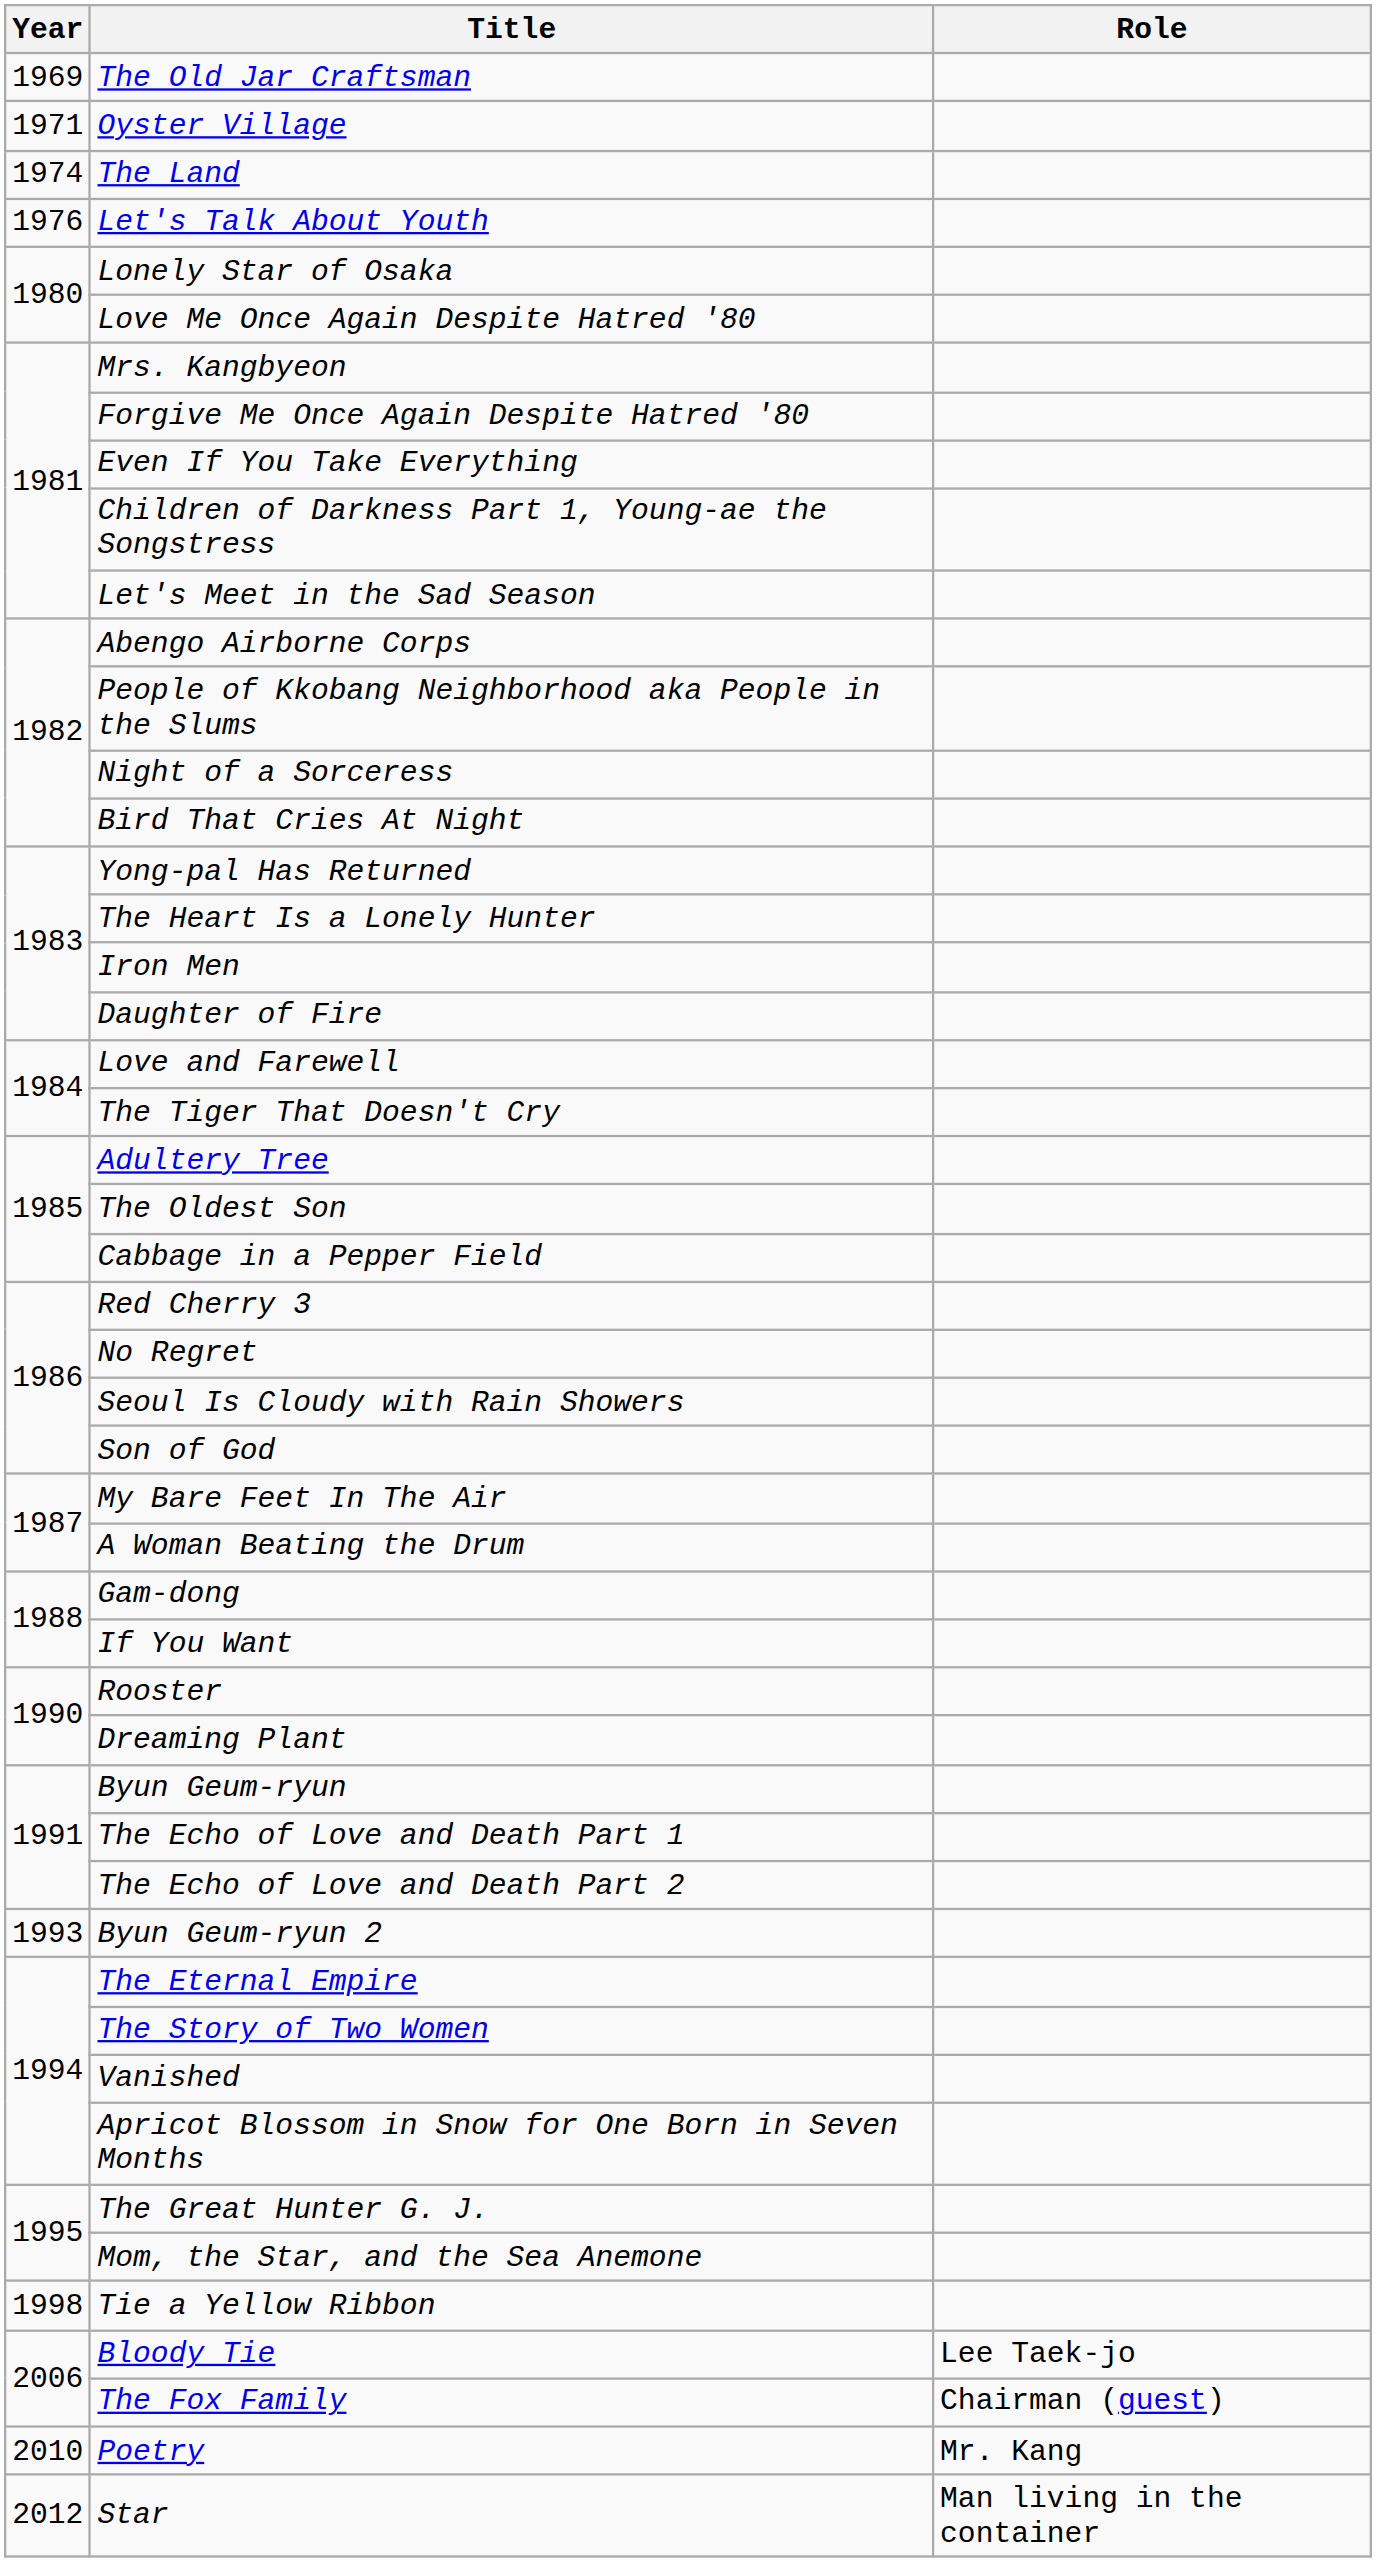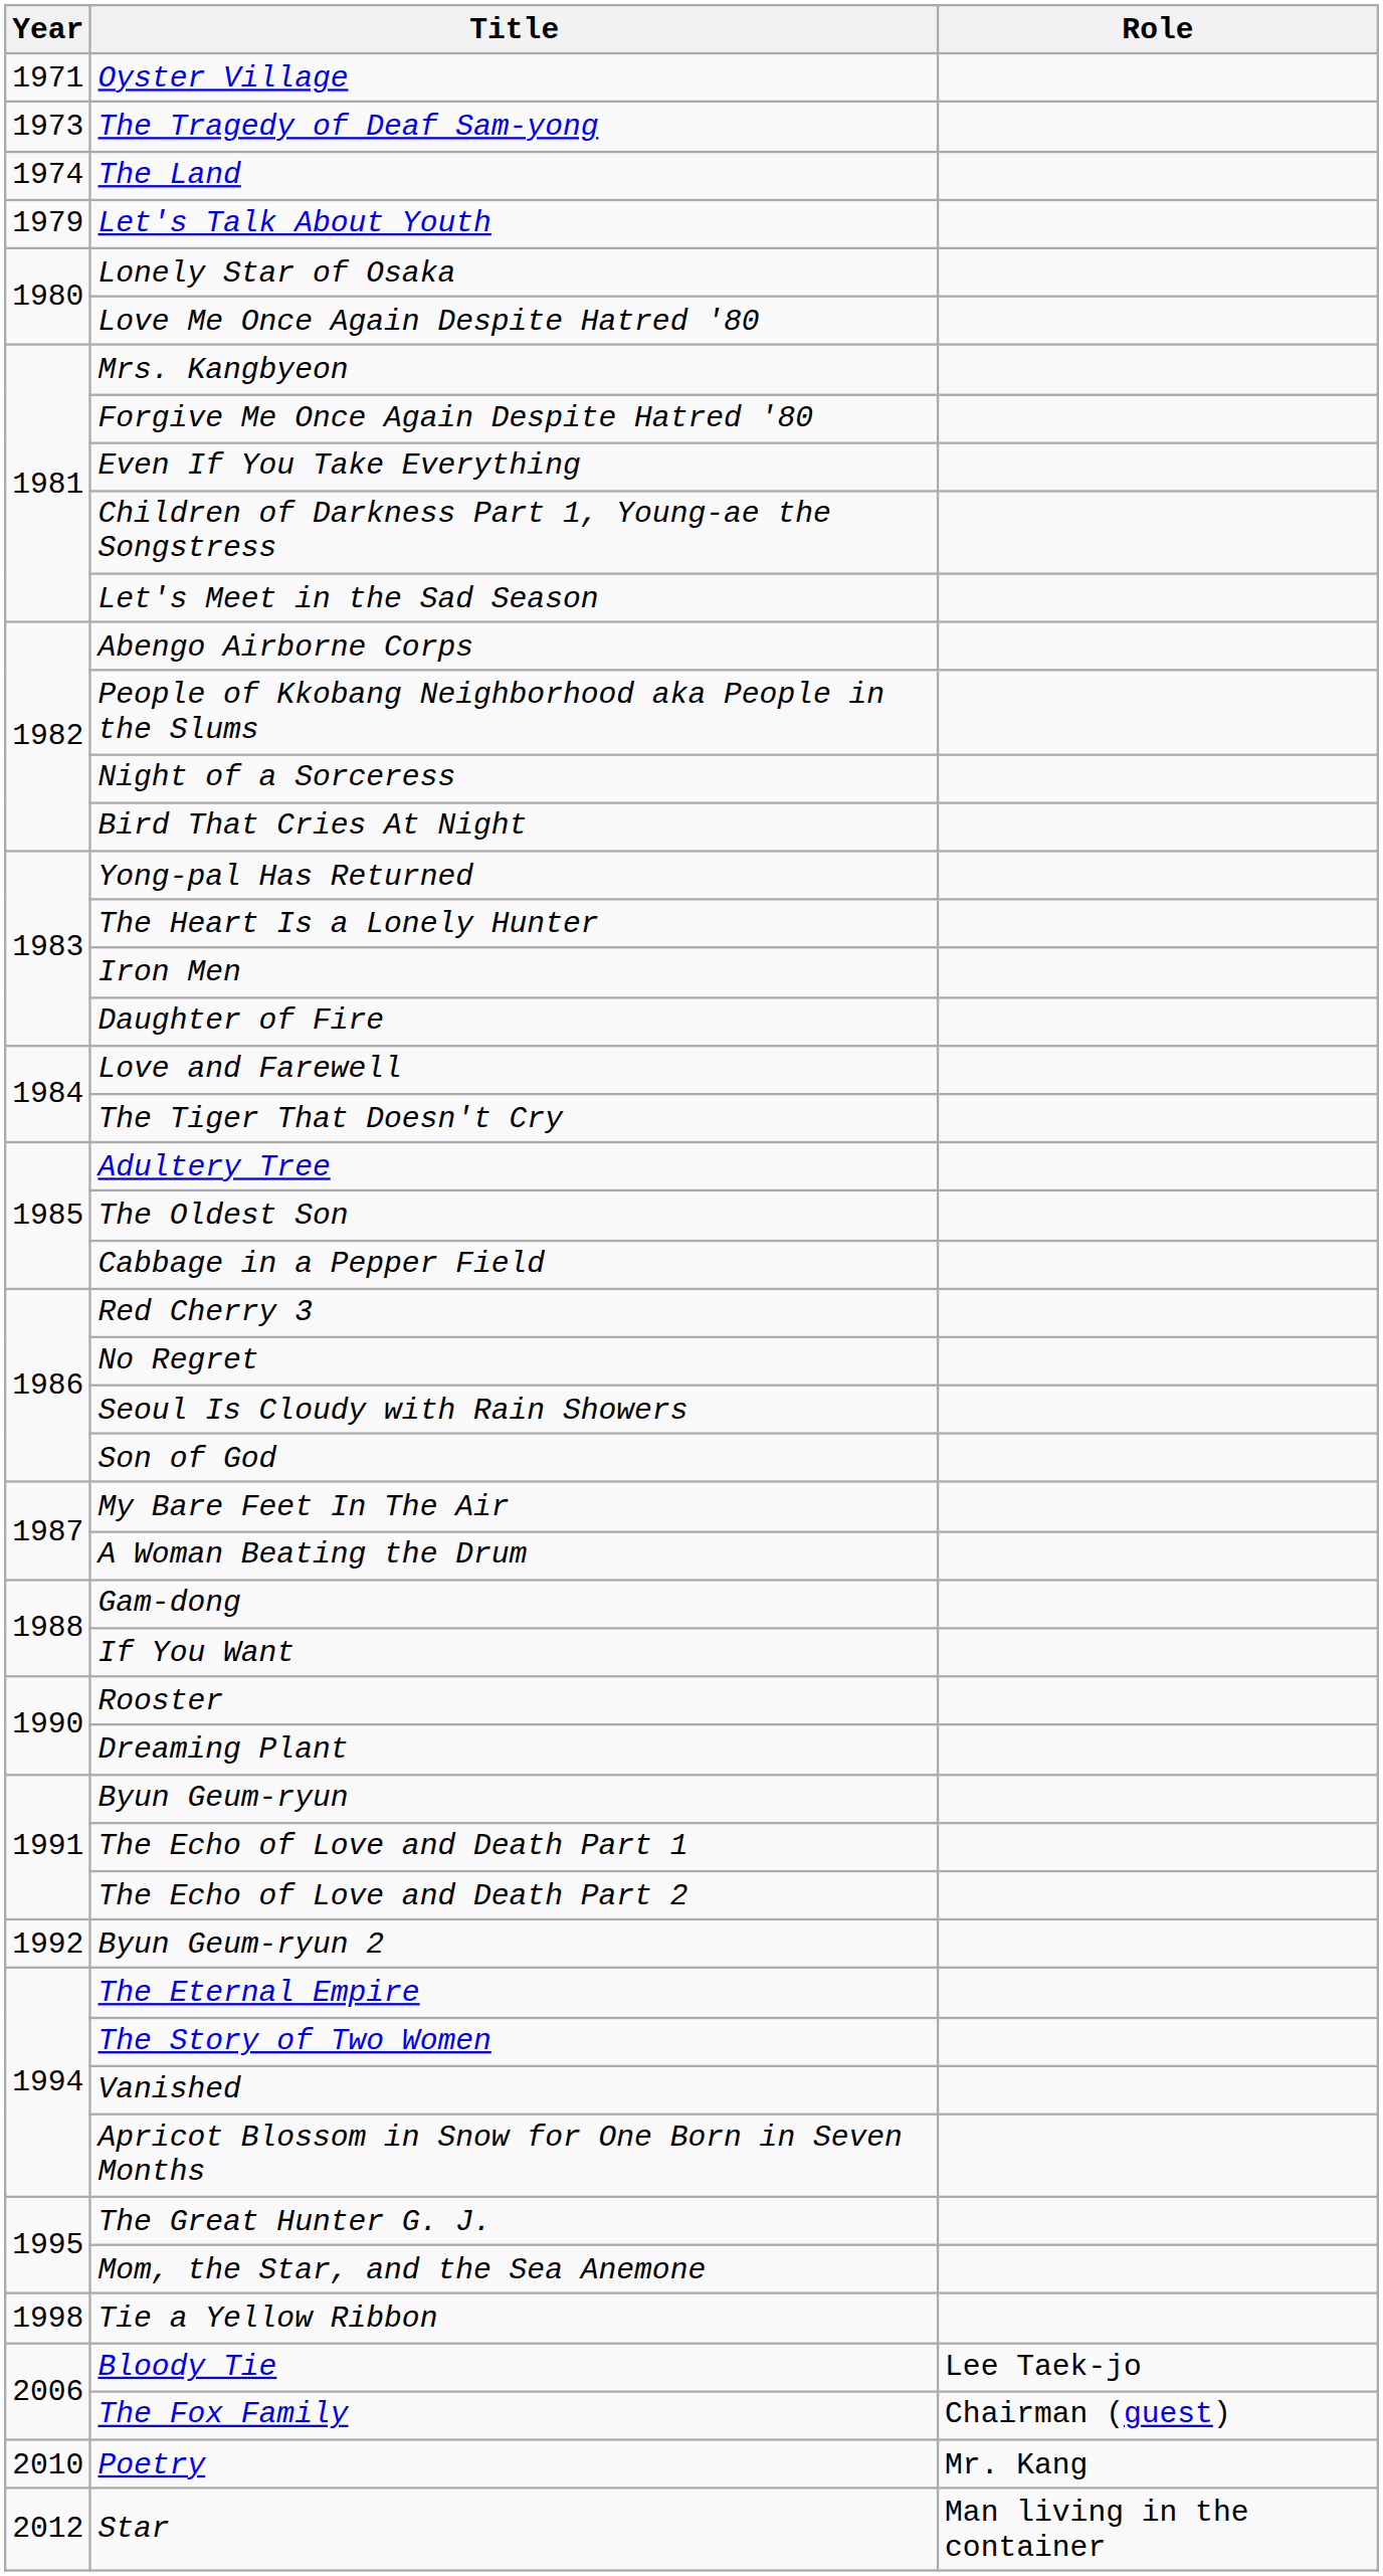- row: 1969 | The Old Jar Craftsman
+ row: 1973 | The Tragedy of Deaf Sam-yong
Let's Talk About Youth | Year: 1976 -> 1979
Byun Geum-ryun 2 | Year: 1993 -> 1992
